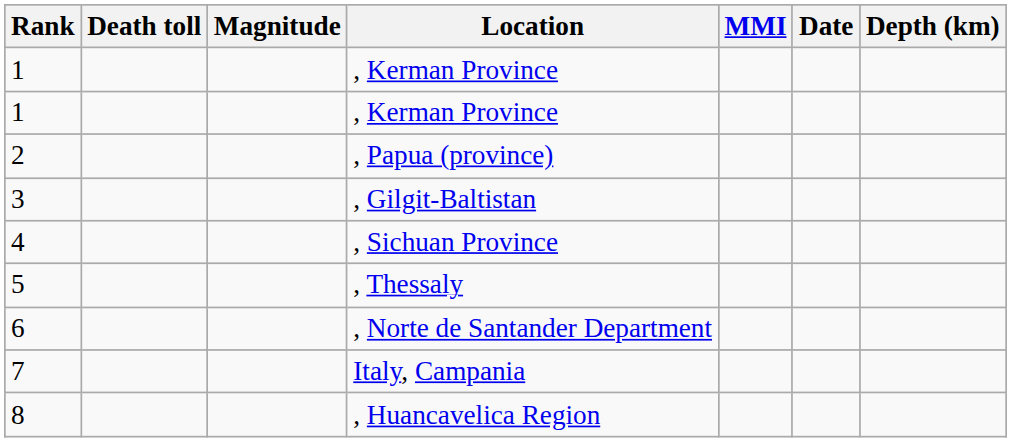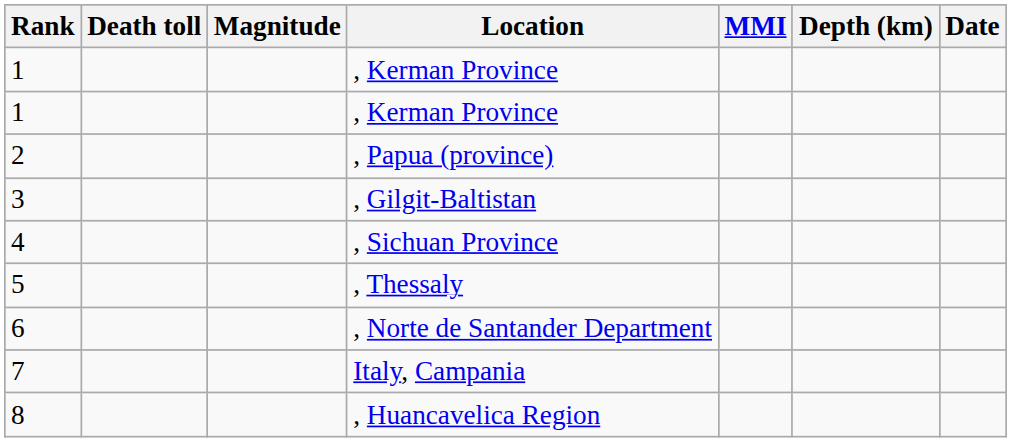columns swapped: Depth (km) <-> Date
